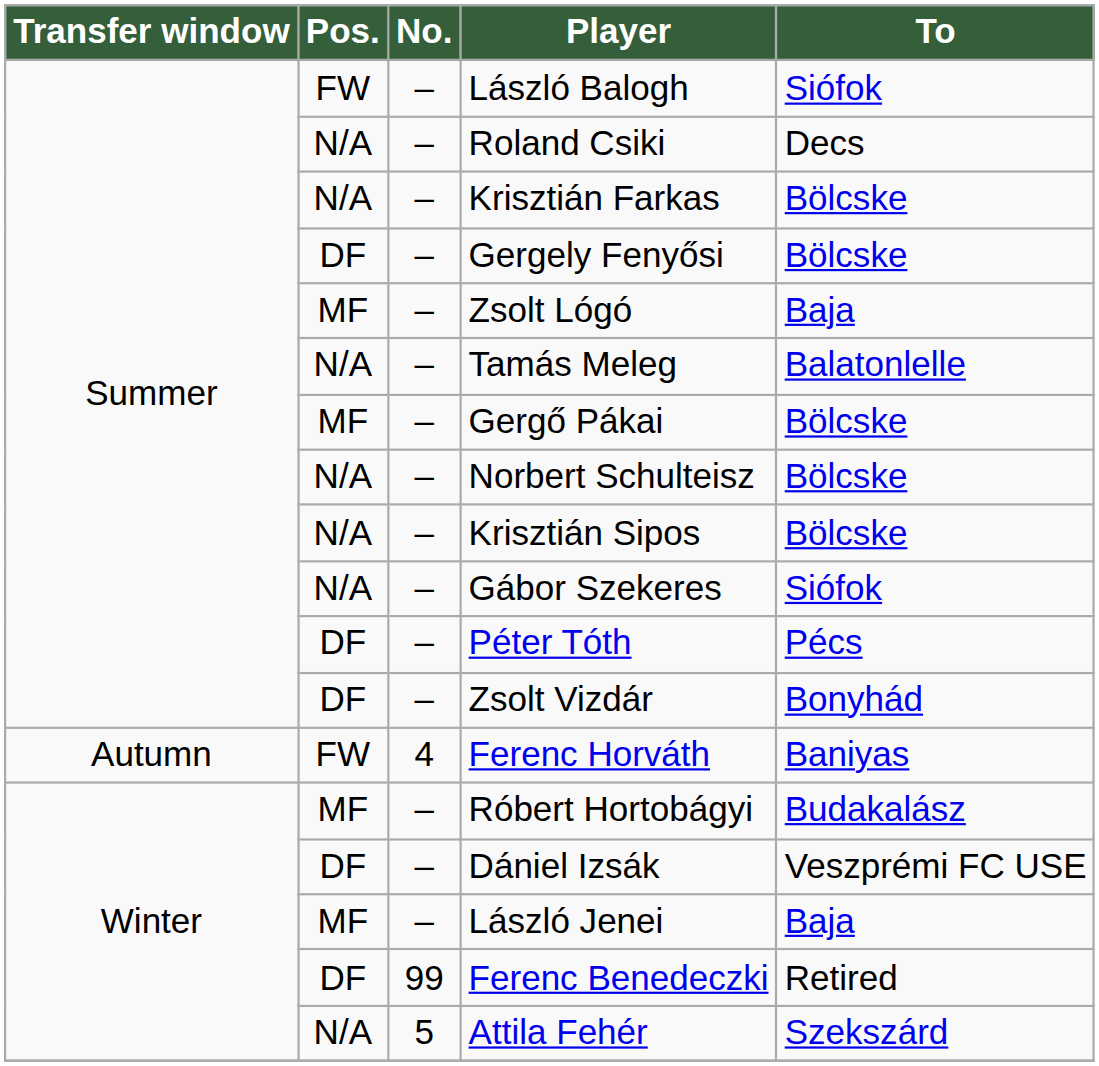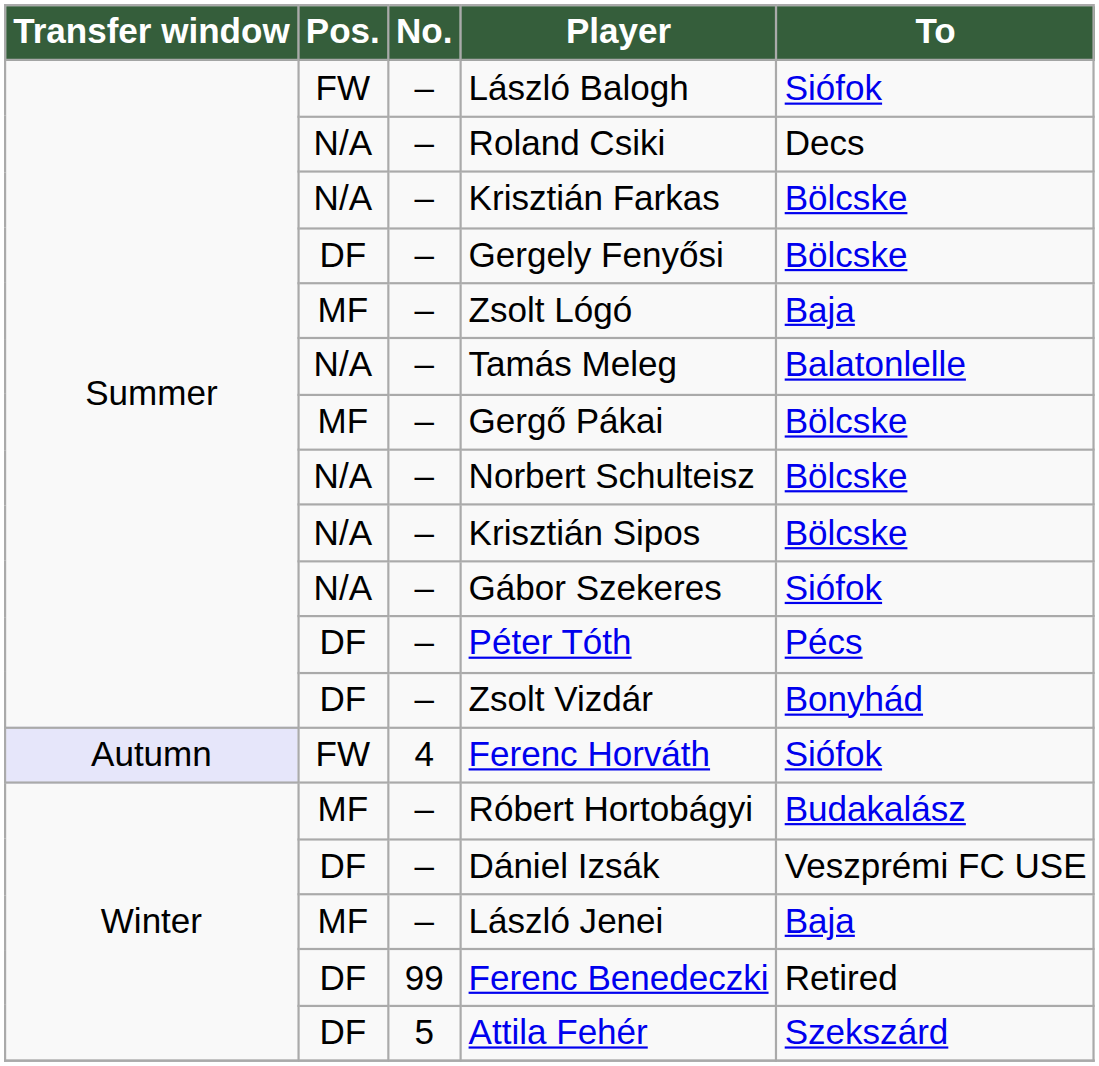Ferenc Horváth | Transfer window: no background -> lavender background
Ferenc Horváth | To: Baniyas -> Siófok
Attila Fehér | Pos.: N/A -> DF
